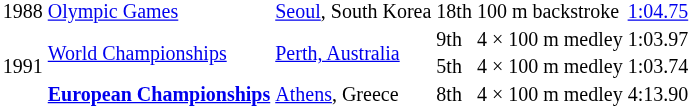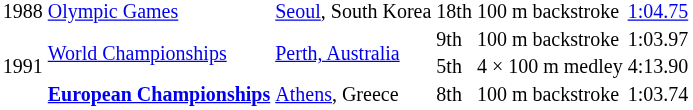9th | column 5: 4 × 100 m medley -> 100 m backstroke
5th | column 6: 1:03.74 -> 4:13.90
8th | column 5: 4 × 100 m medley -> 100 m backstroke
8th | column 6: 4:13.90 -> 1:03.74
